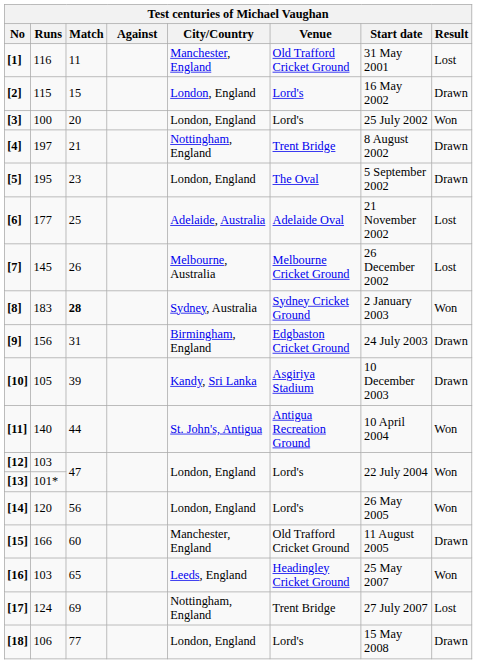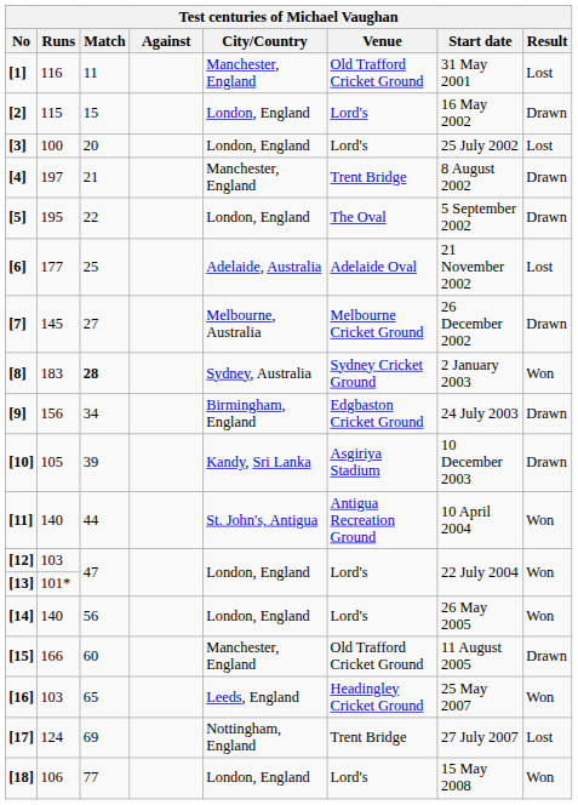[3] | Result: Won -> Lost
[4] | City/Country: Nottingham, England -> Manchester, England
[5] | Match: 23 -> 22
[7] | Match: 26 -> 27
[7] | Result: Lost -> Drawn
[9] | Match: 31 -> 34
[14] | Runs: 120 -> 140
[18] | Result: Drawn -> Won
